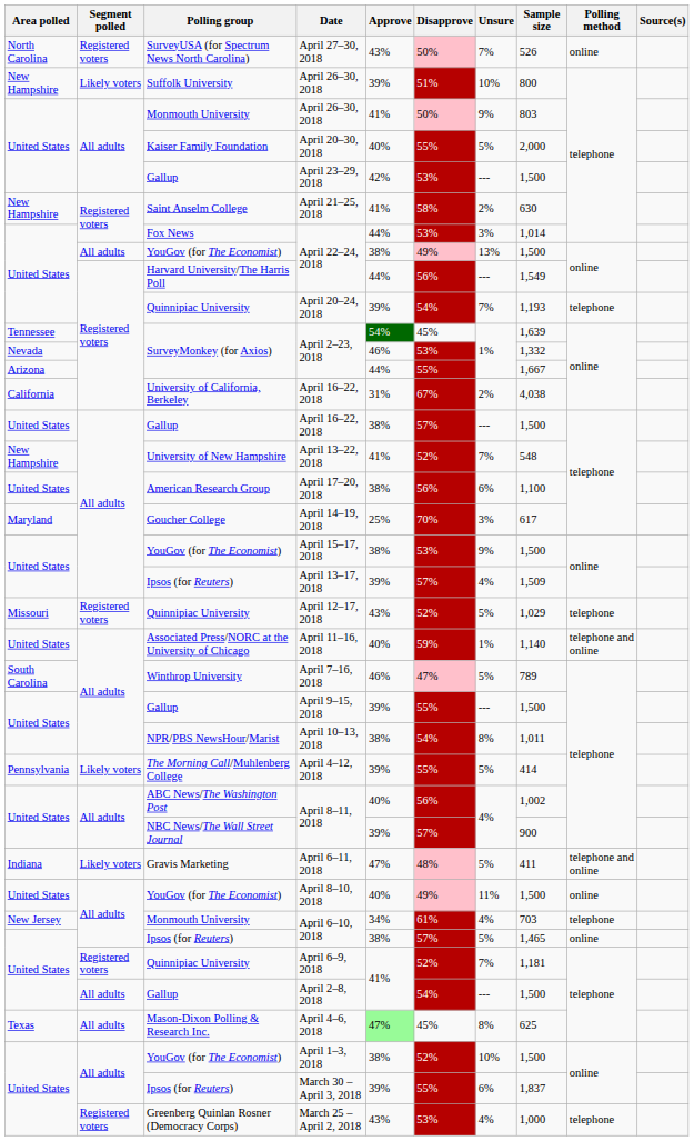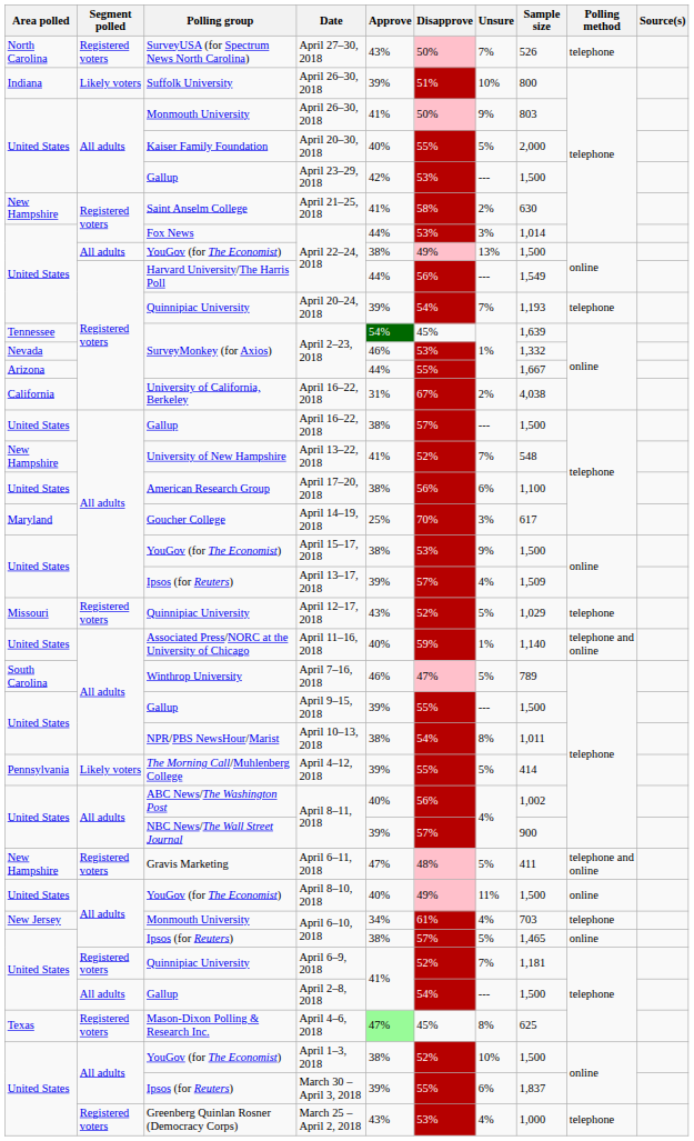April 27–30, 2018 | Polling method: online -> telephone
Suffolk University / April 26–30, 2018 | Area polled: New Hampshire -> Indiana
April 6–11, 2018 | Area polled: Indiana -> New Hampshire
April 6–11, 2018 | Segment polled: Likely voters -> Registered voters
April 4–6, 2018 | Segment polled: All adults -> Registered voters
